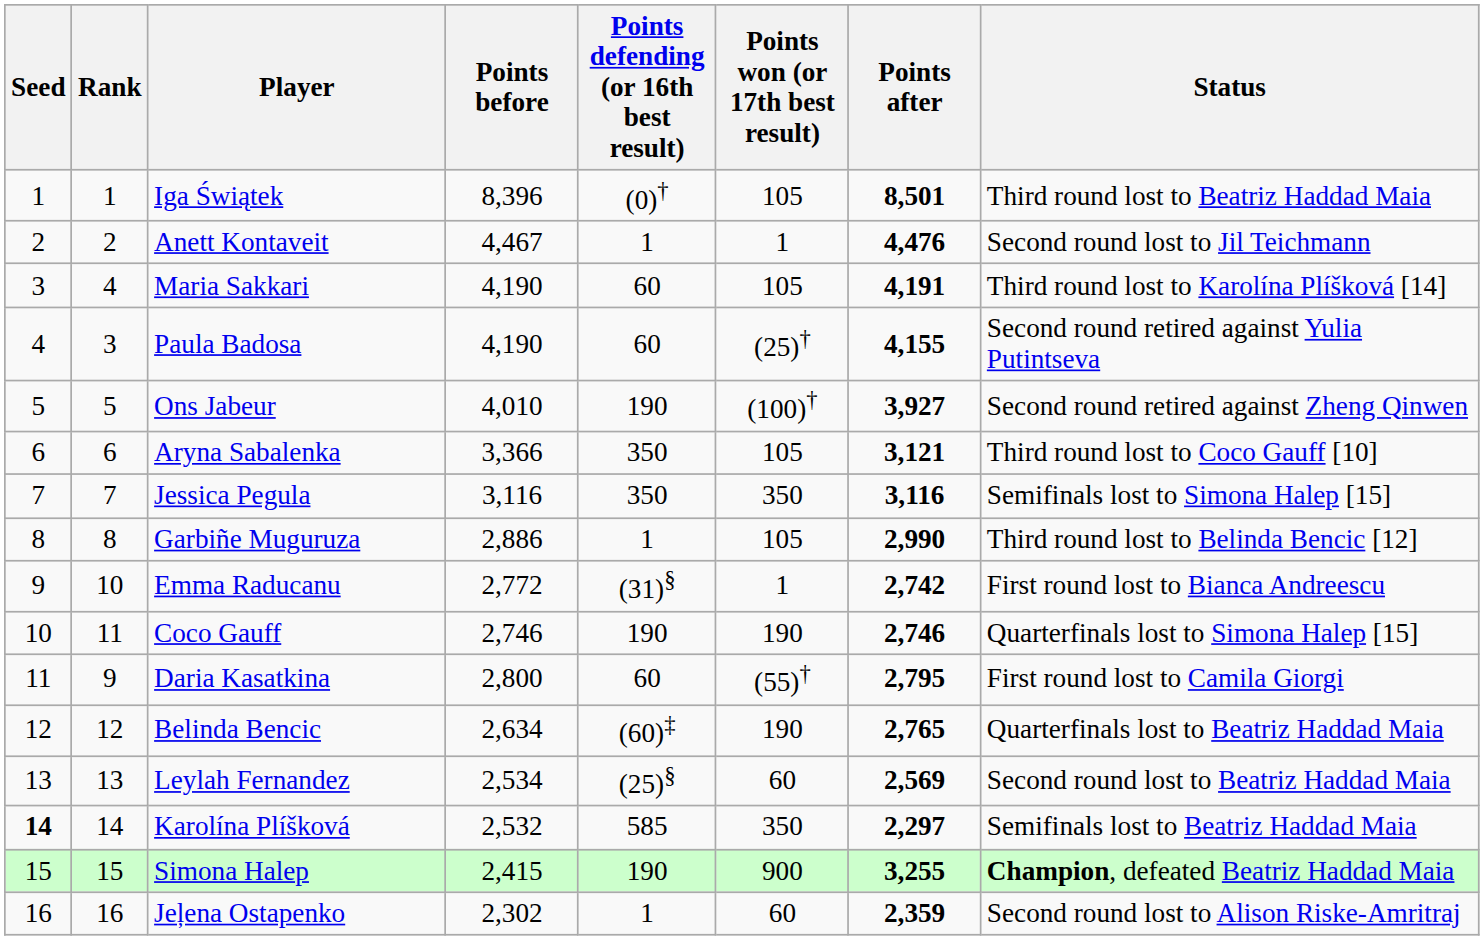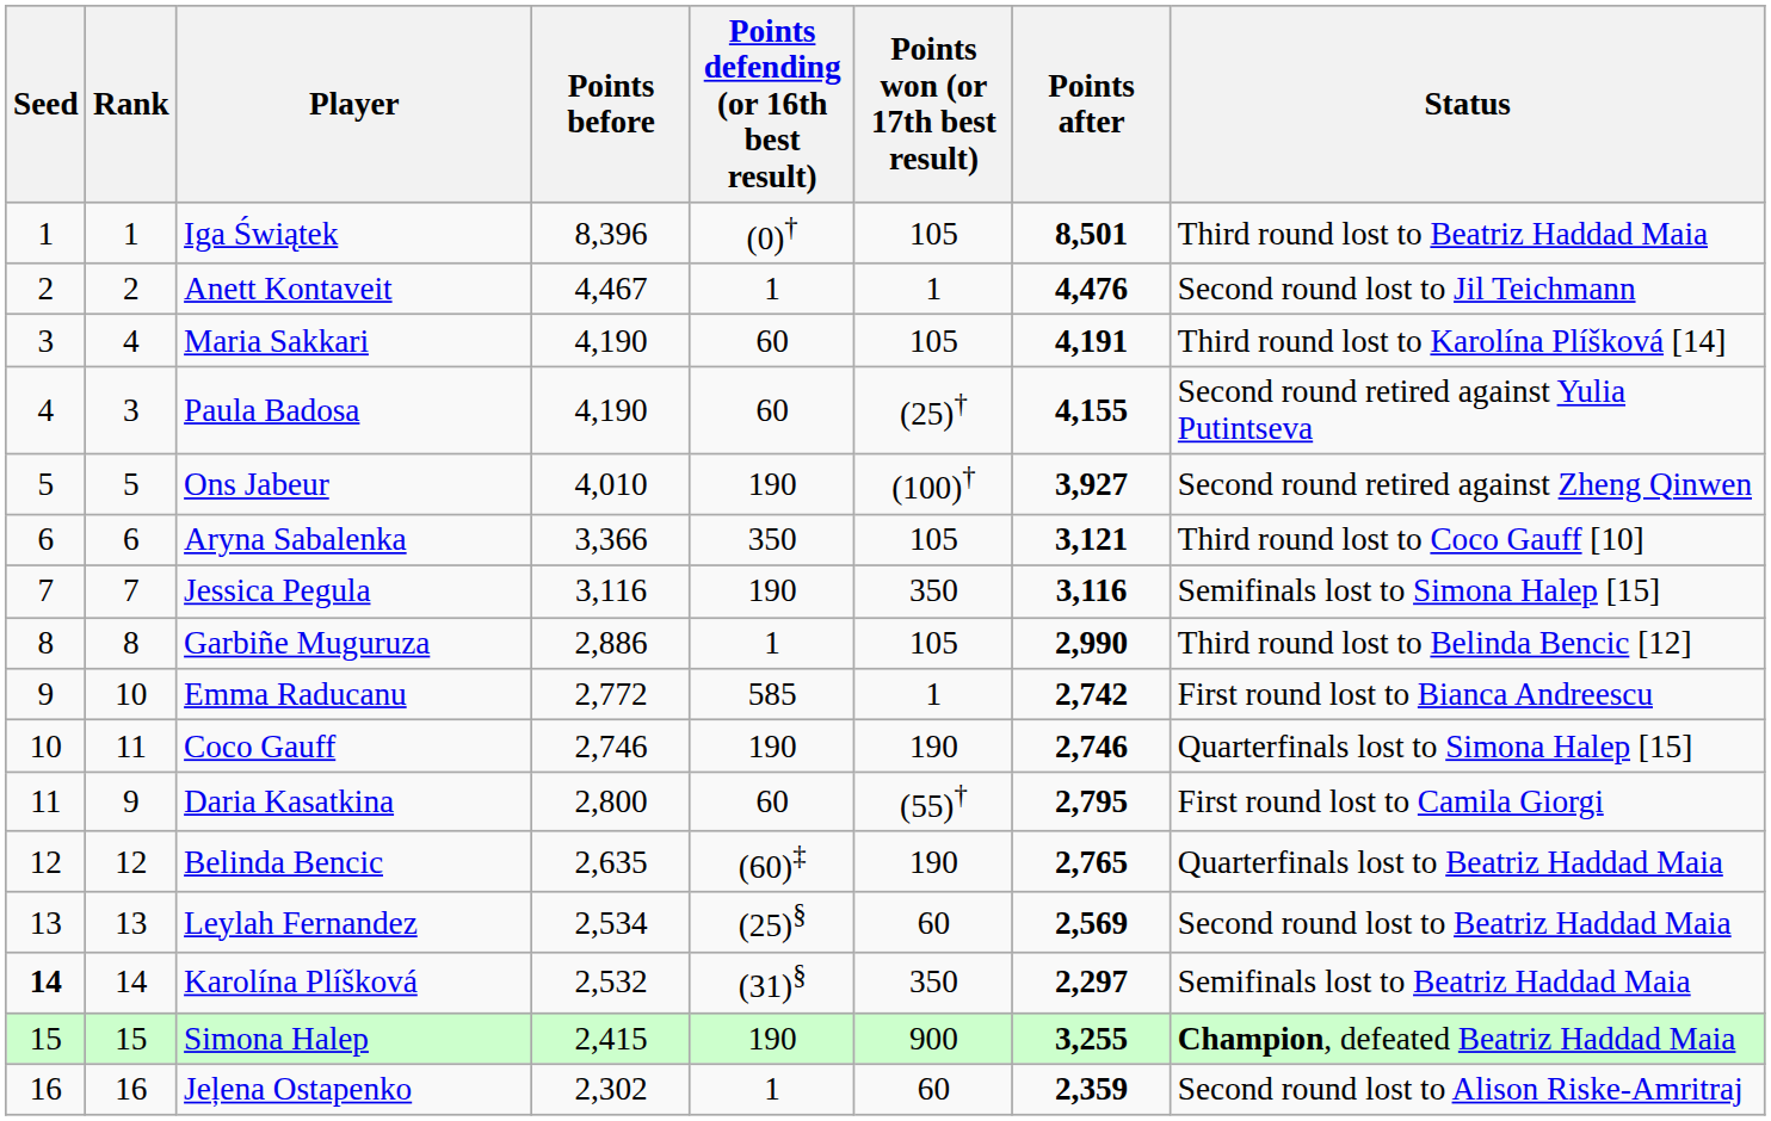Jessica Pegula | Points defending (or 16th best result): 350 -> 190
Emma Raducanu | Points defending (or 16th best result): (31)§ -> 585
Belinda Bencic | Points before: 2,634 -> 2,635
Karolína Plíšková | Points defending (or 16th best result): 585 -> (31)§
